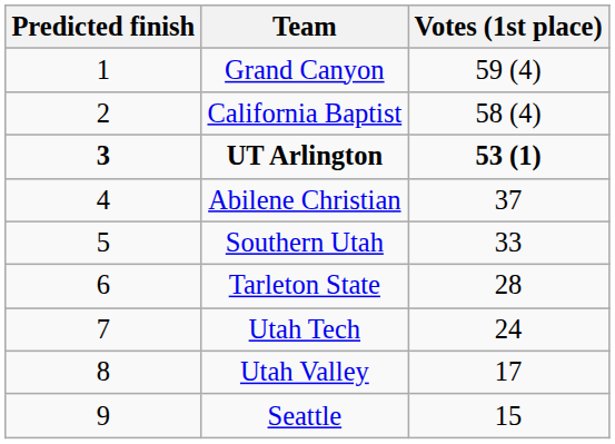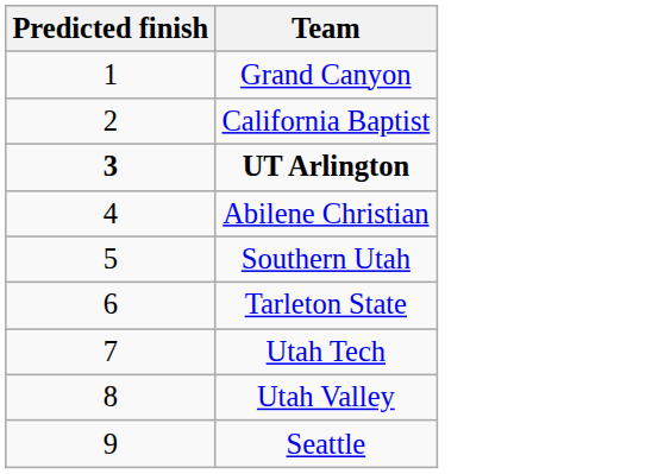- column: Votes (1st place) | 59 (4) | 58 (4) | 53 (1) | 37 | 33 | 28 | 24 | 17 | 15
